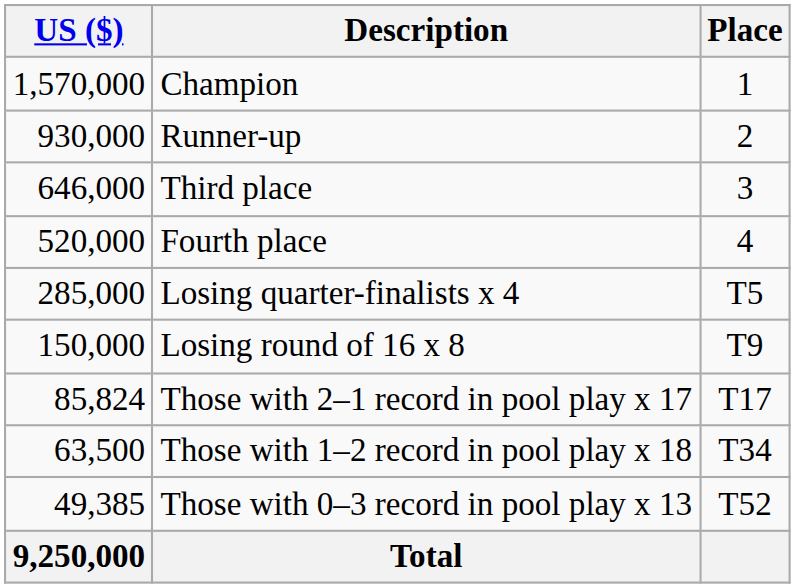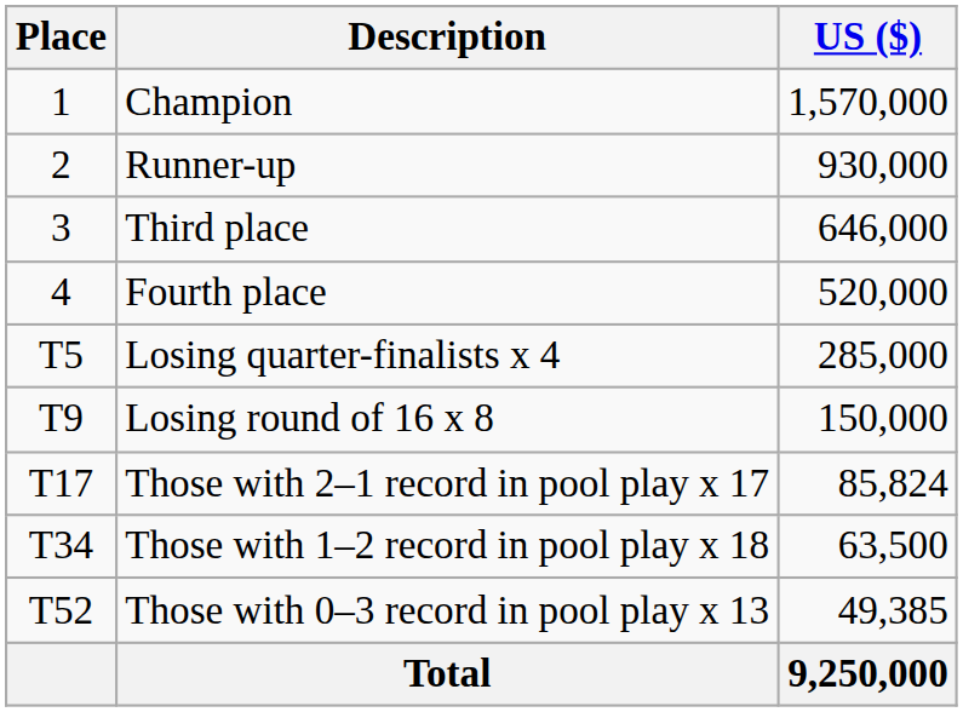columns swapped: Place <-> US ($)
